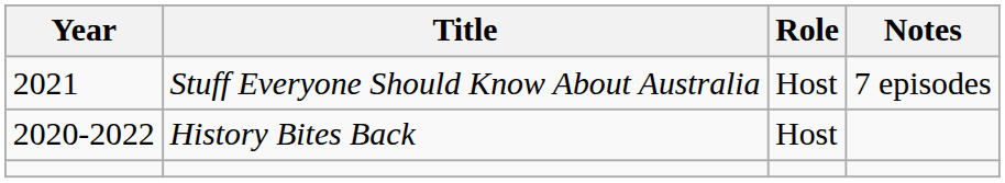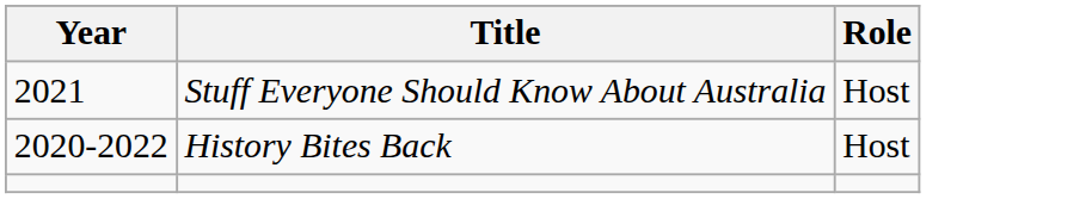- column: Notes | 7 episodes
